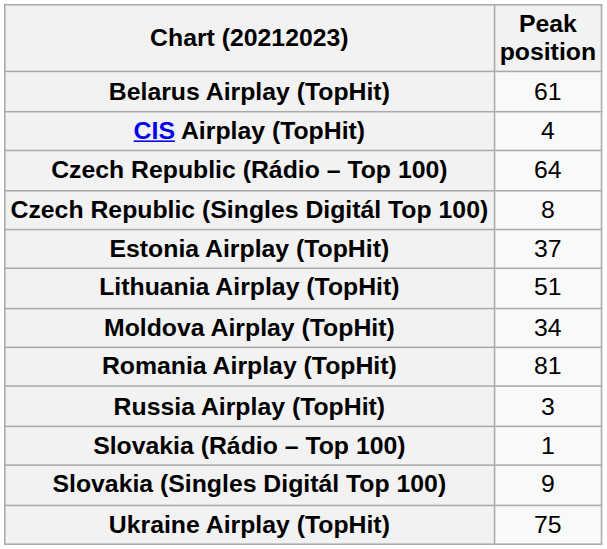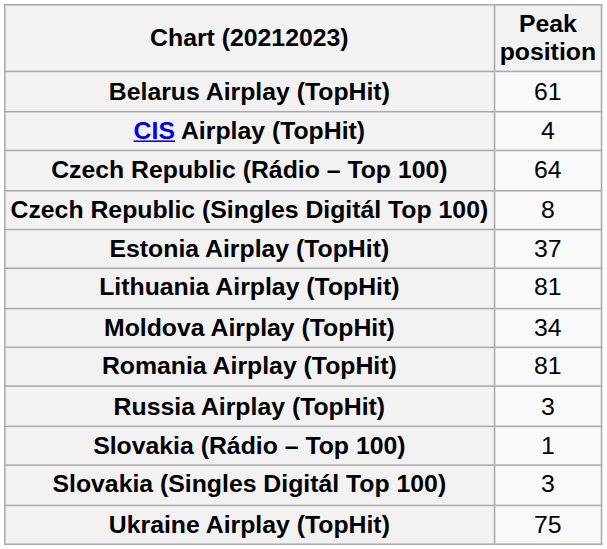Lithuania Airplay (TopHit) | Peak position: 51 -> 81
Slovakia (Singles Digitál Top 100) | Peak position: 9 -> 3
